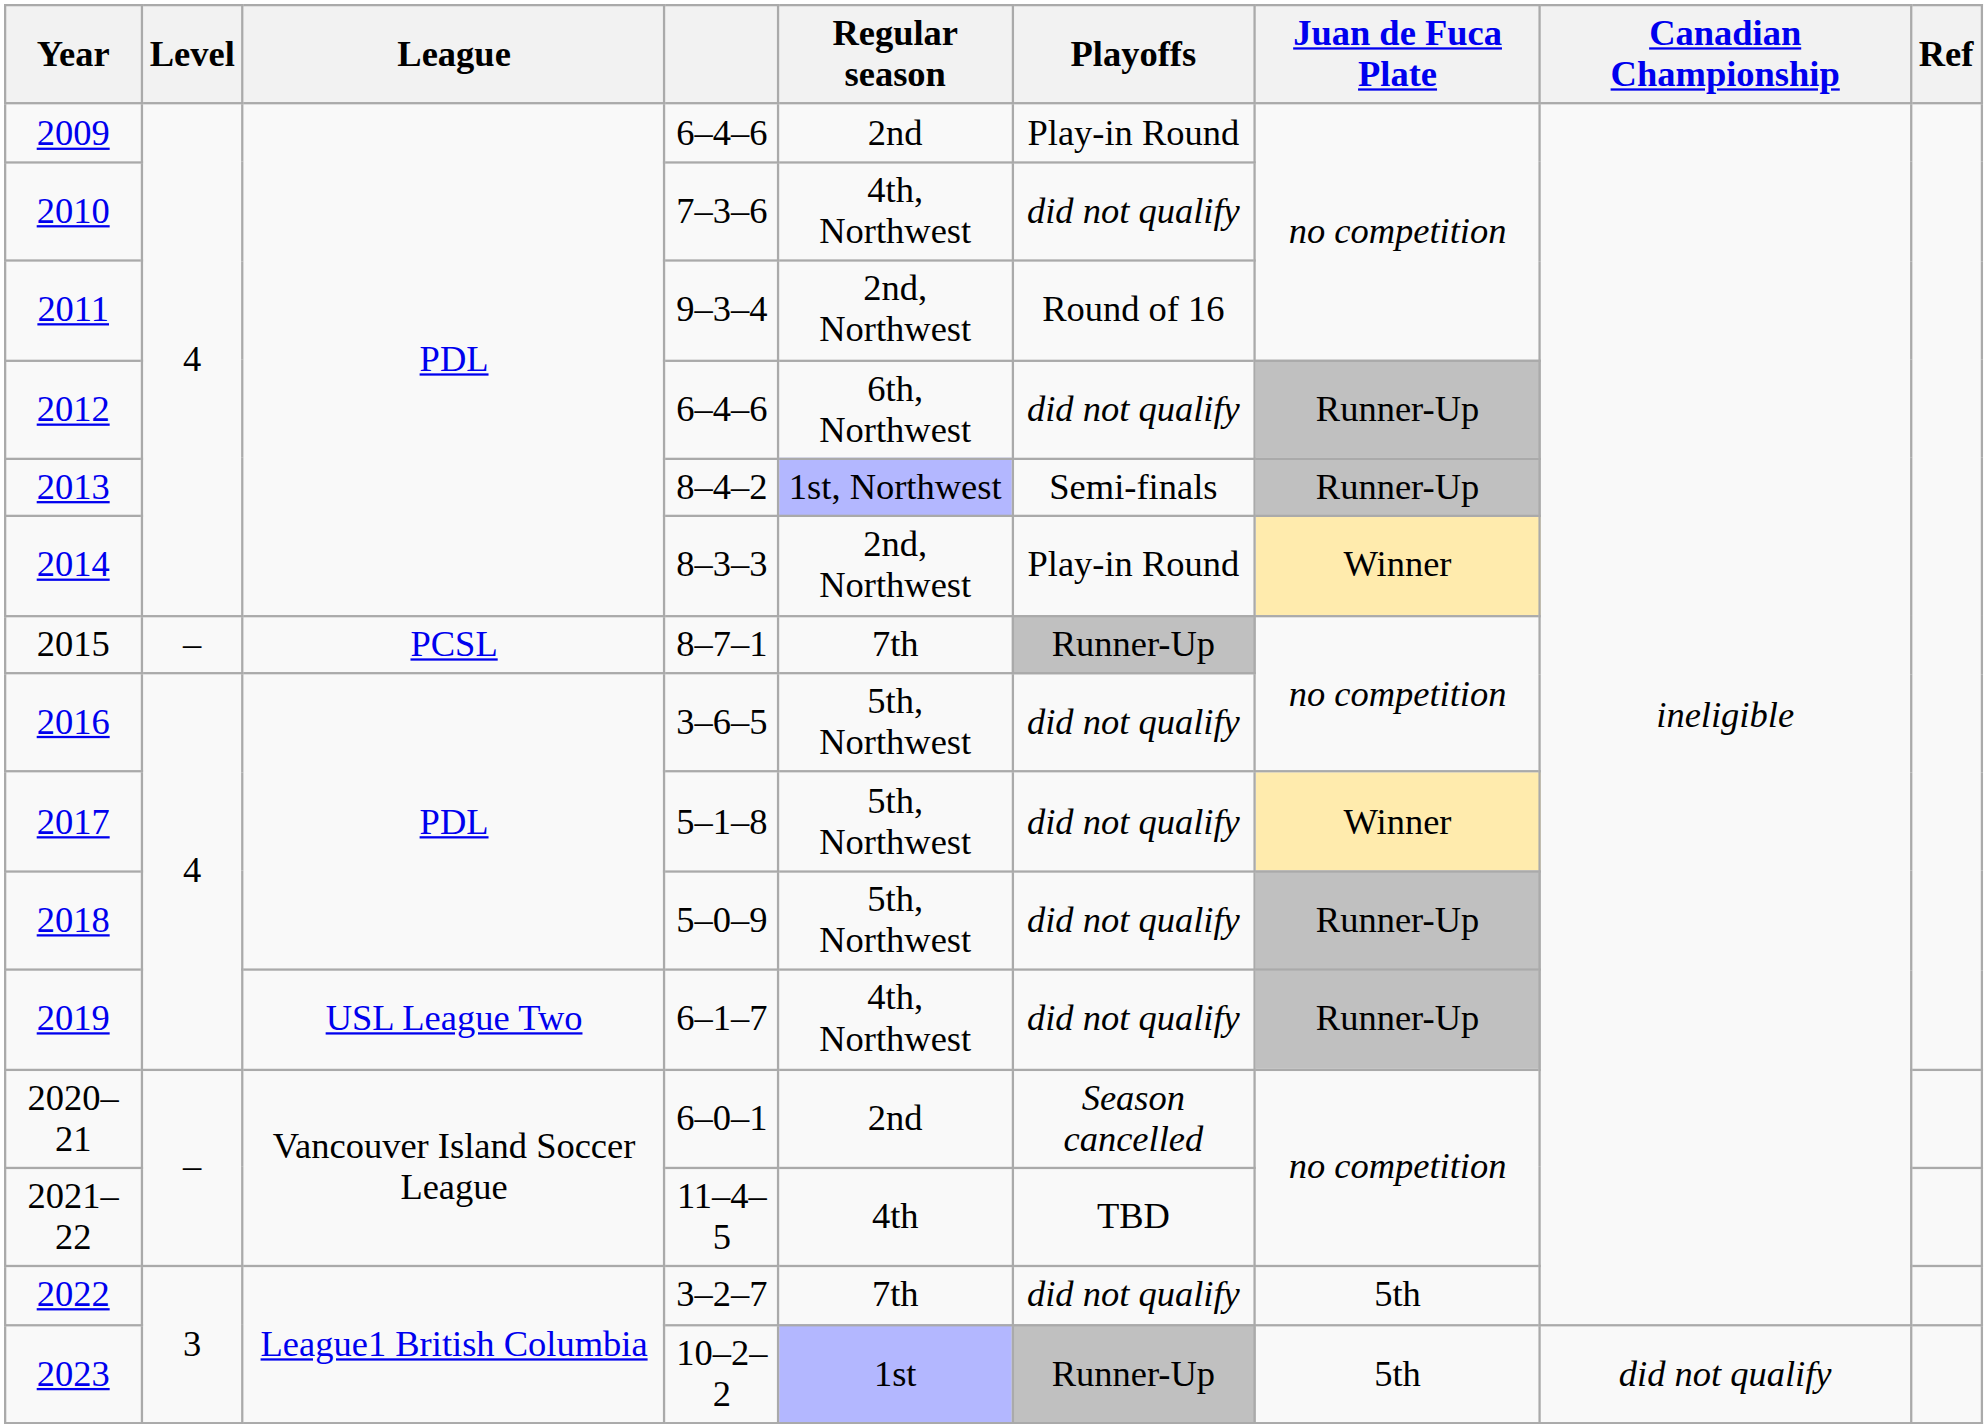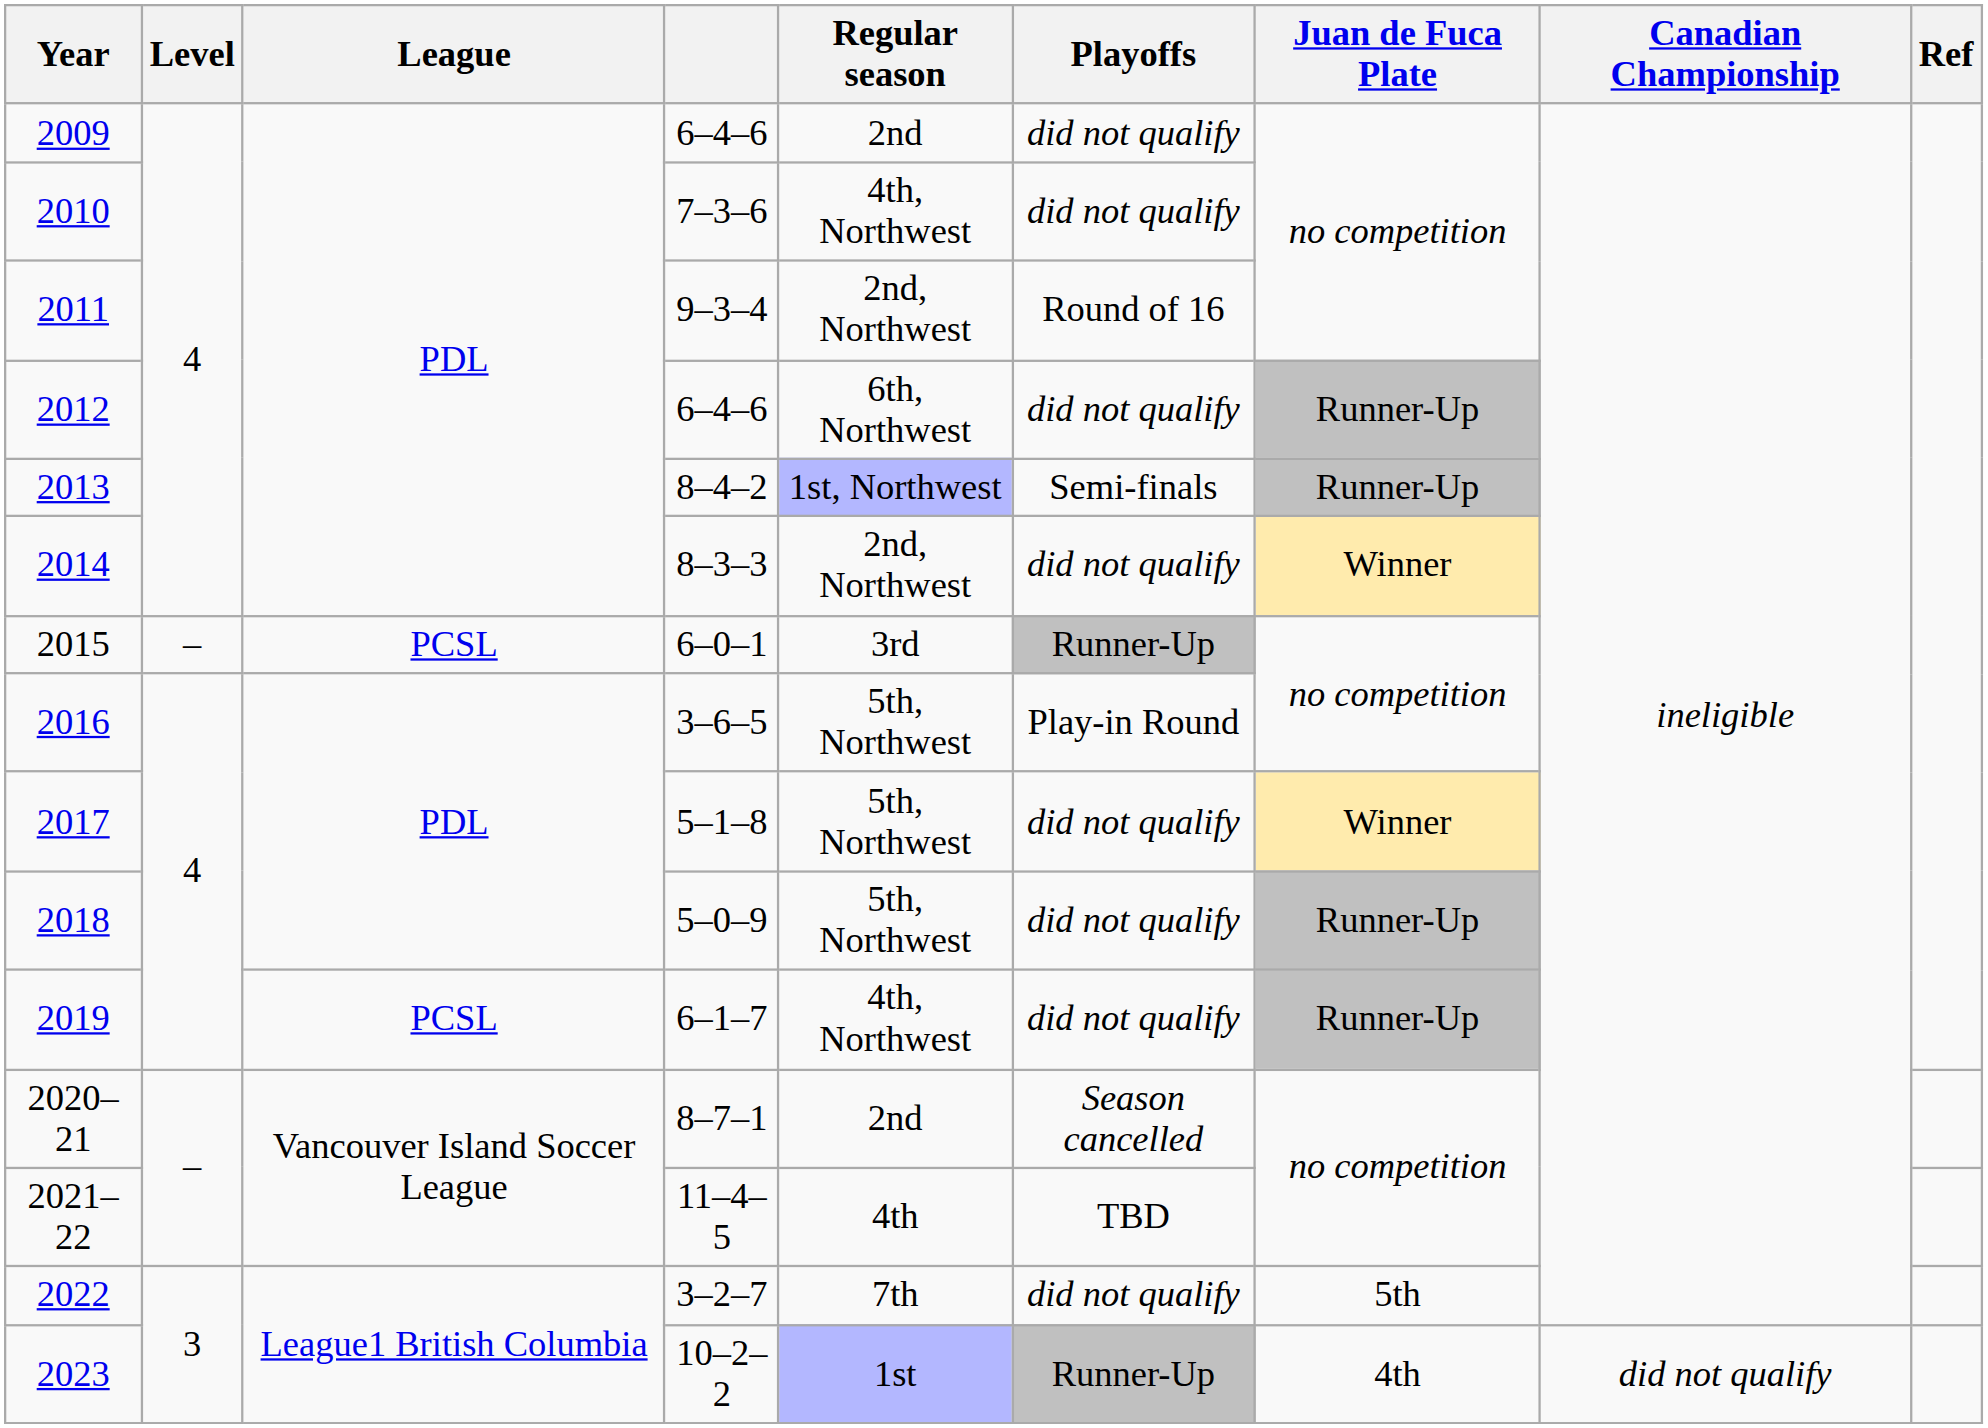2009 | Playoffs: Play-in Round -> did not qualify
2014 | Playoffs: Play-in Round -> did not qualify
2015 | column 4: 8–7–1 -> 6–0–1
2015 | Regular season: 7th -> 3rd
2016 | Playoffs: did not qualify -> Play-in Round
2019 | League: USL League Two -> PCSL
2020–21 | column 4: 6–0–1 -> 8–7–1
2023 | Juan de Fuca Plate: 5th -> 4th
